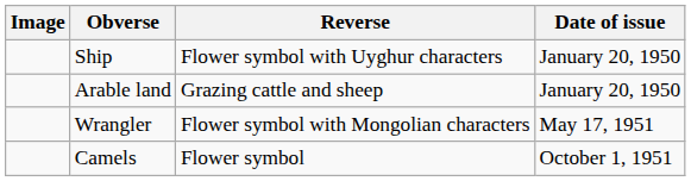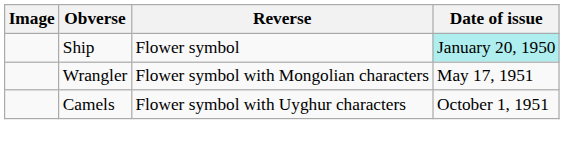Ship | Reverse: Flower symbol with Uyghur characters -> Flower symbol
Ship | Date of issue: no background -> paleturquoise background
- row: Arable land | Grazing cattle and sheep | January 20, 1950
Camels | Reverse: Flower symbol -> Flower symbol with Uyghur characters
